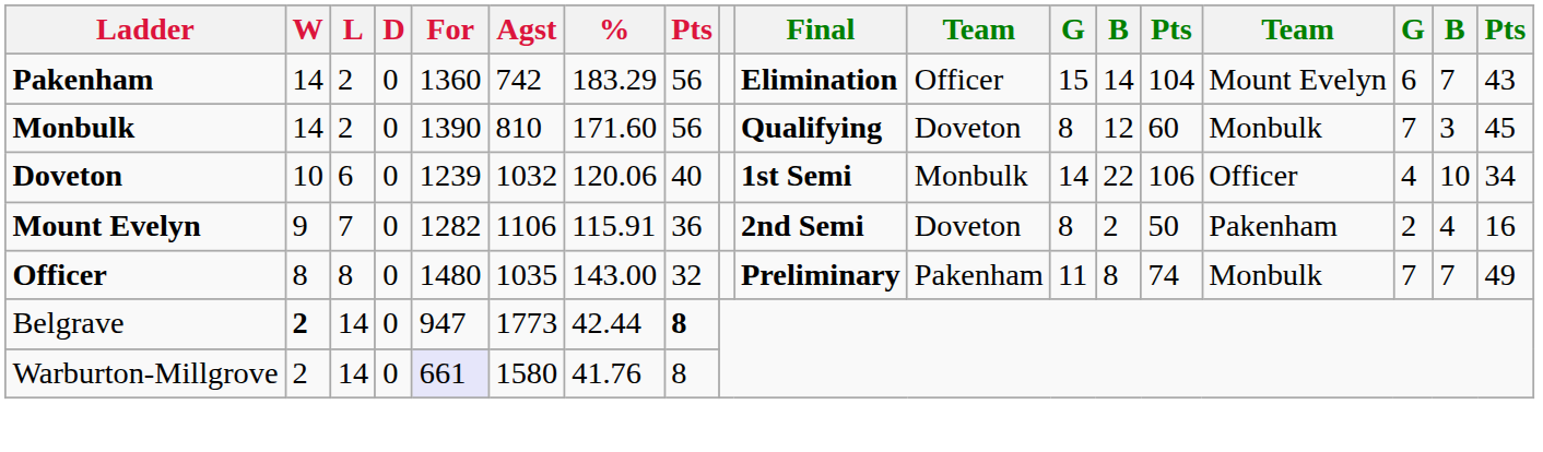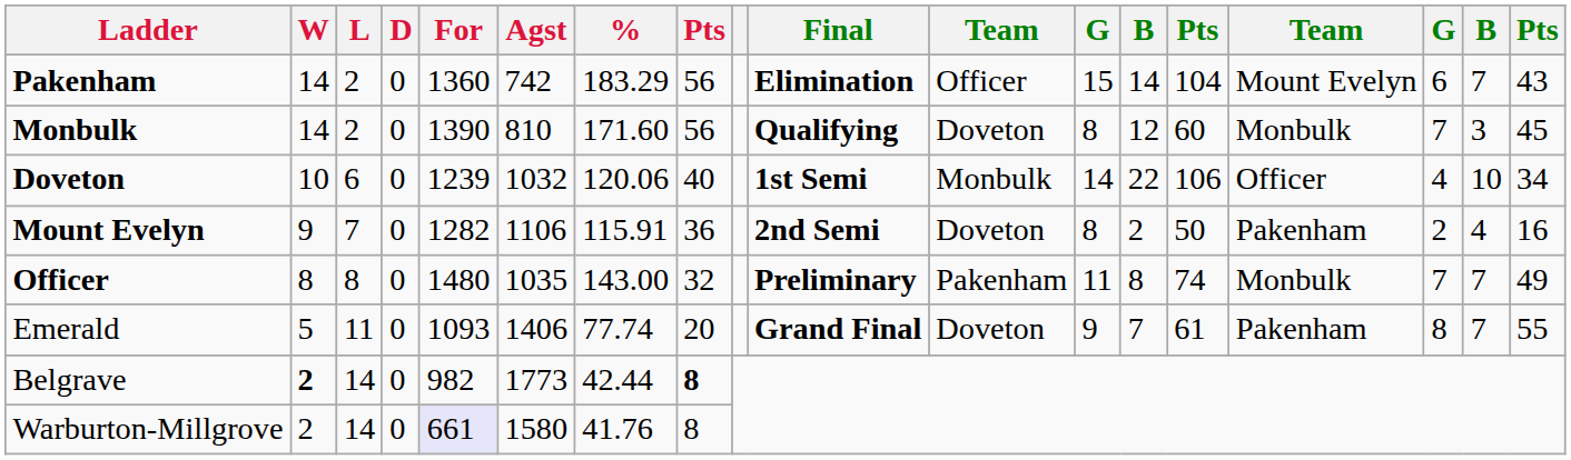+ row: Emerald | 5 | 11 | 0 | 1093 | 1406 | 77.74 | 20 | Grand Final | Doveton | 9 | 7 | 61 | Pakenham | 8 | 7 | 55
Belgrave | For: 947 -> 982
